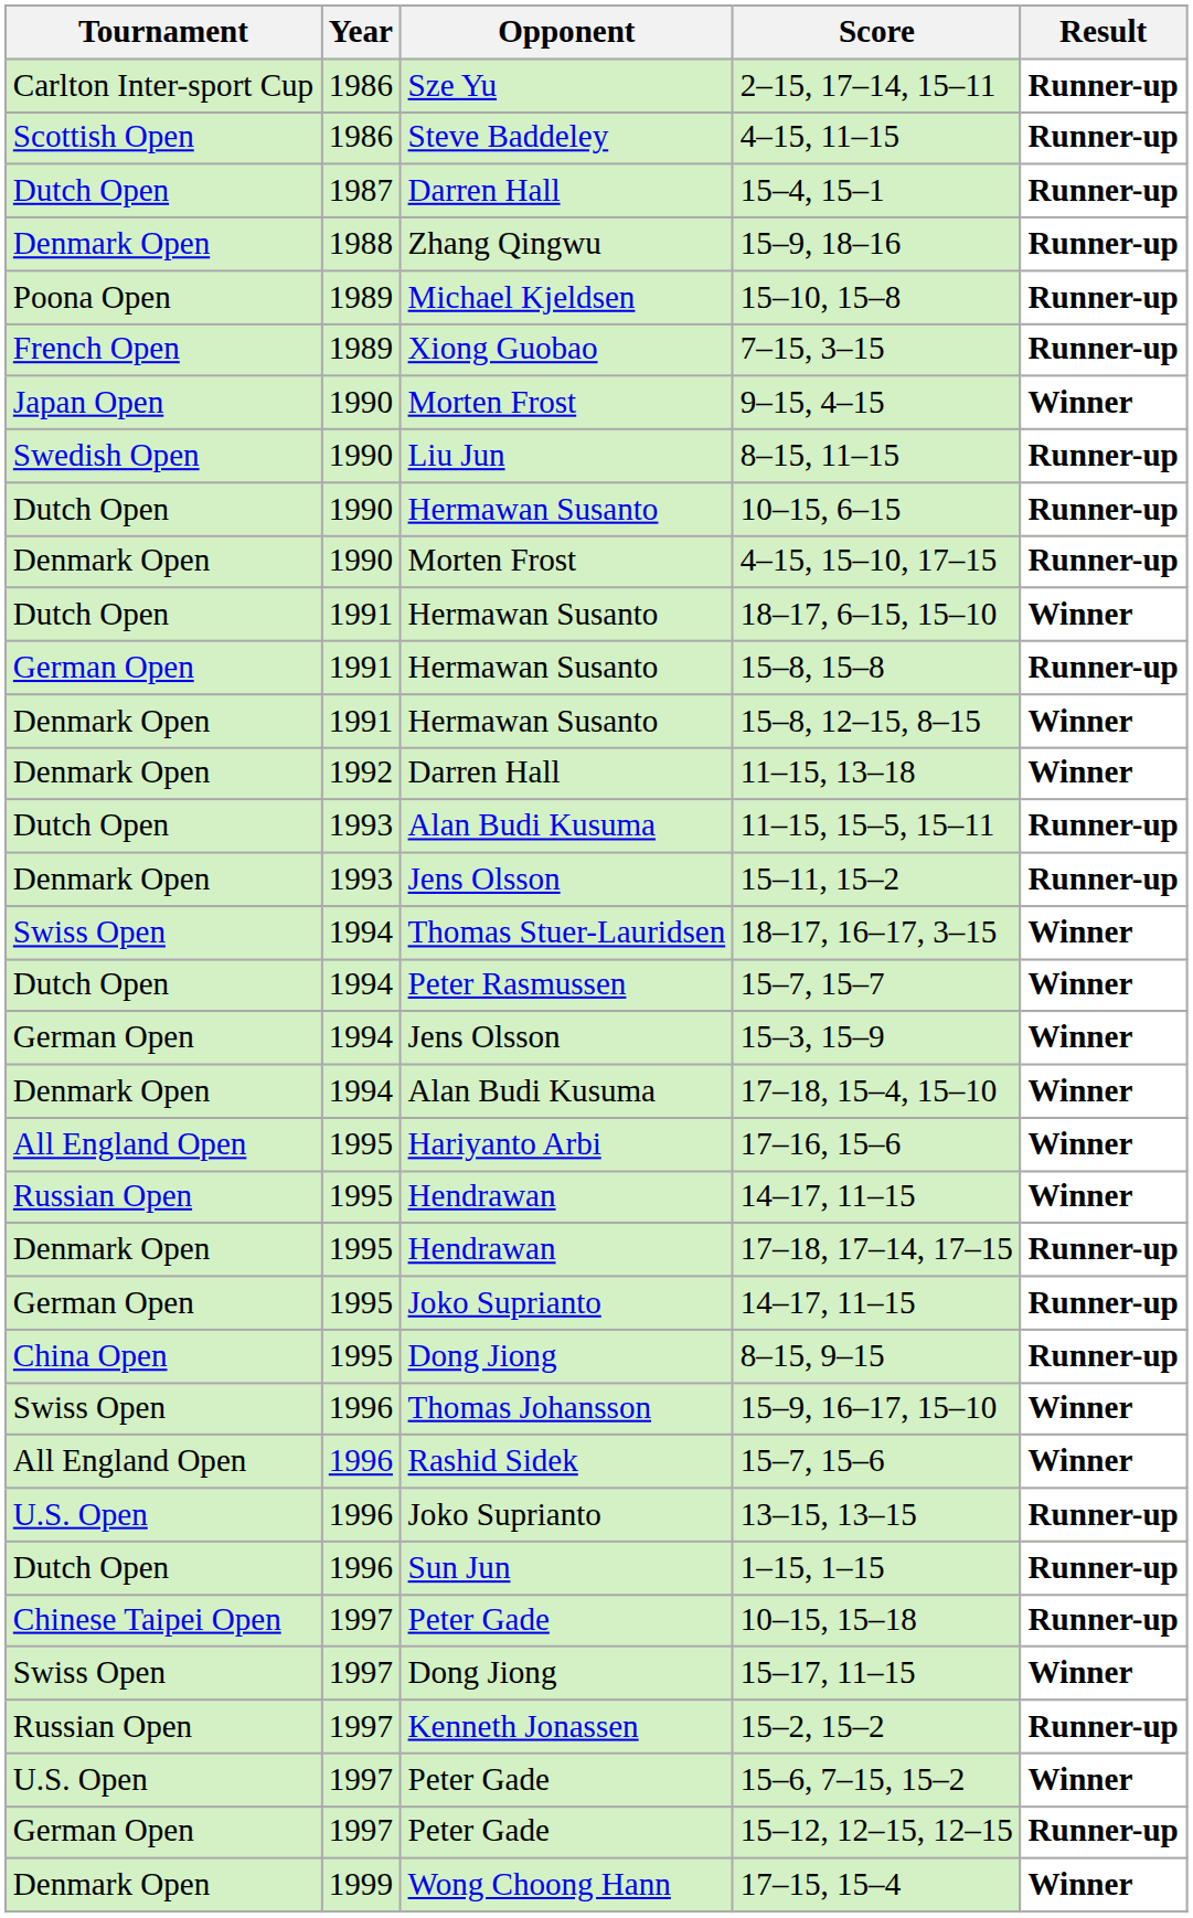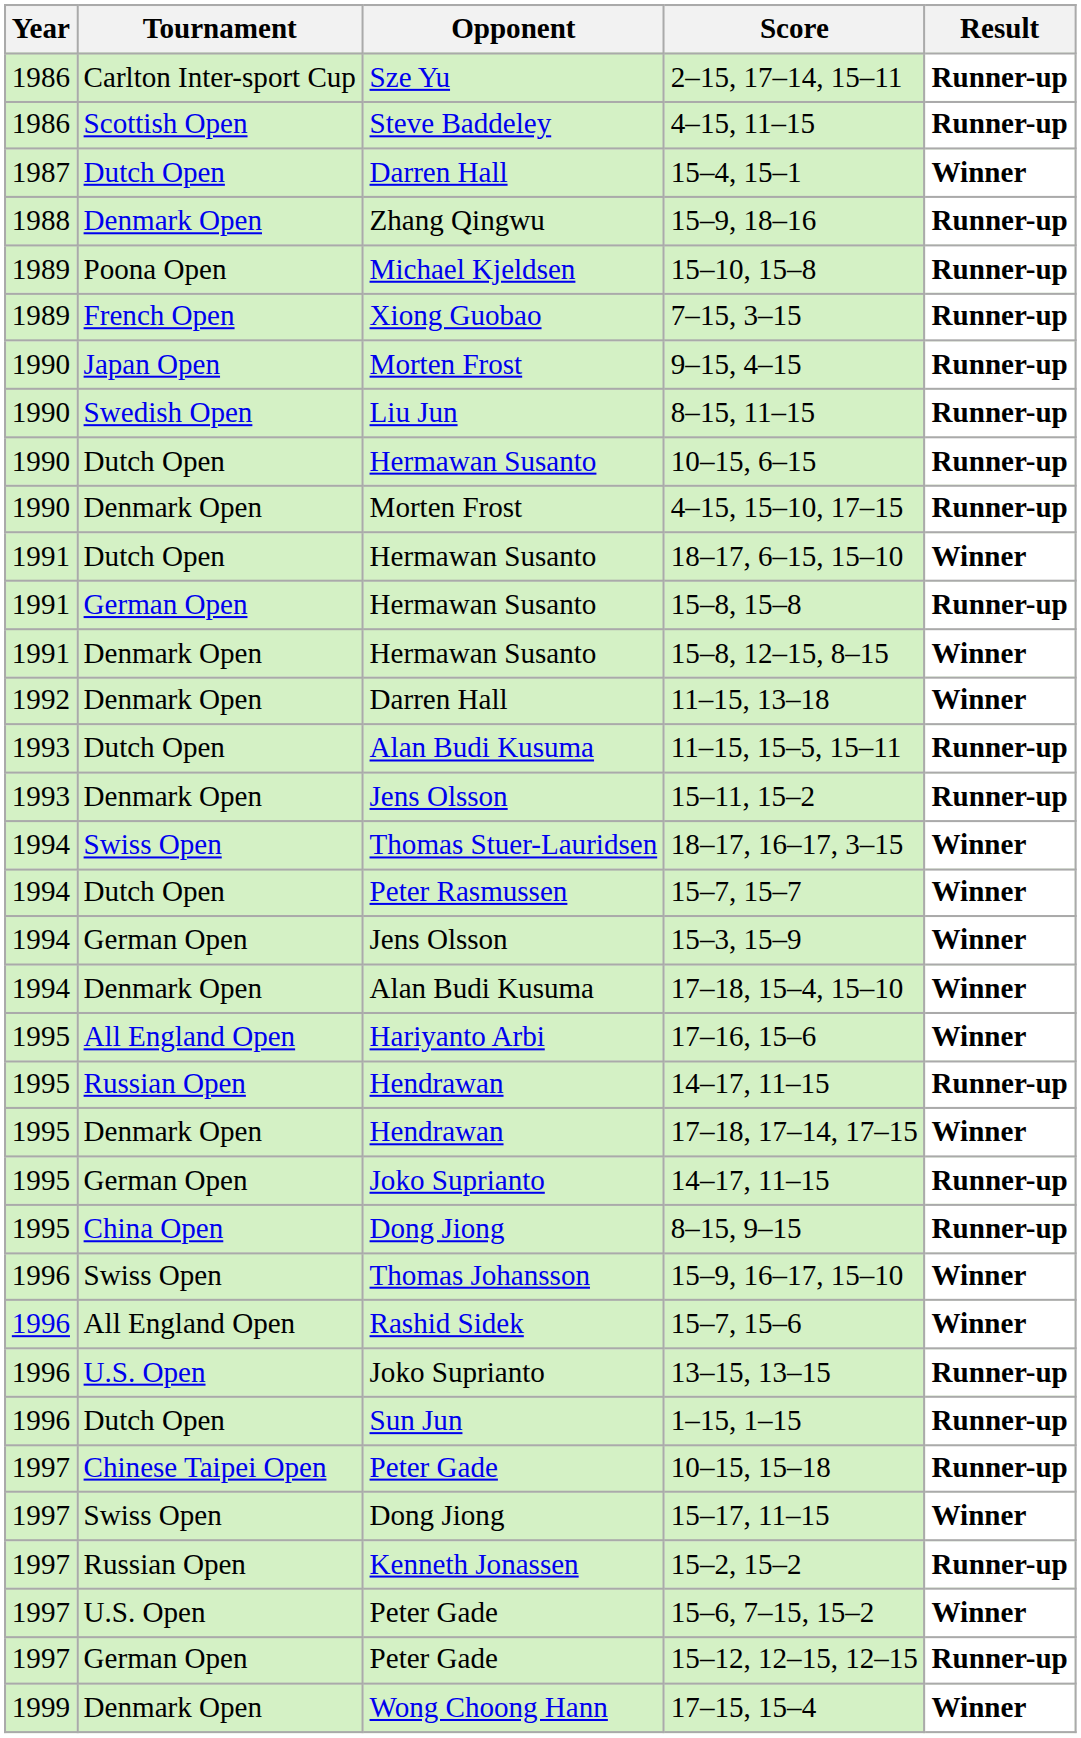columns swapped: Year <-> Tournament
15–4, 15–1 | Result: Runner-up -> Winner
9–15, 4–15 | Result: Winner -> Runner-up
Hendrawan / 14–17, 11–15 | Result: Winner -> Runner-up
17–18, 17–14, 17–15 | Result: Runner-up -> Winner
